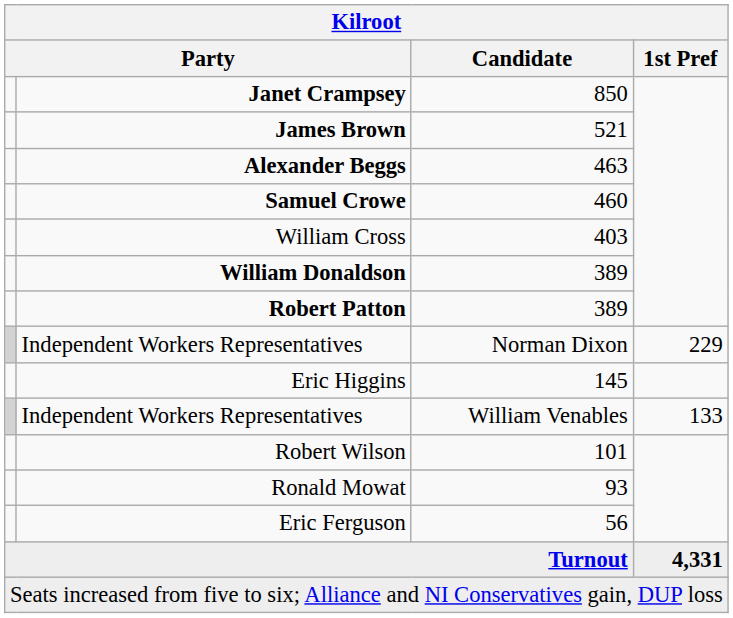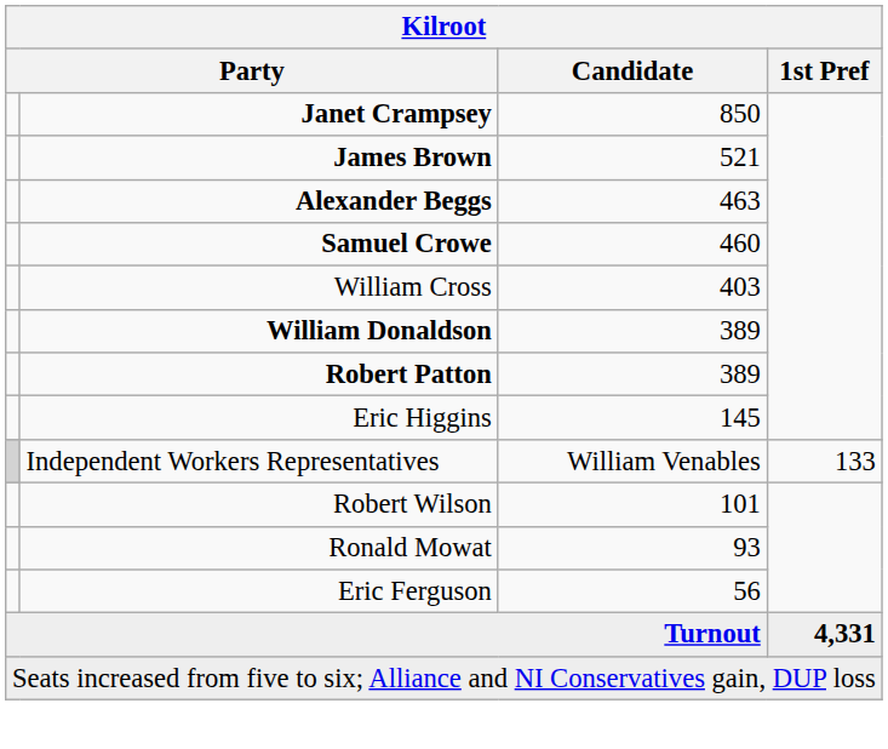- row: Independent Workers Representatives | Norman Dixon | 229
